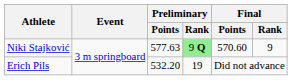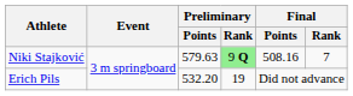Niki Stajković | Preliminary / Points: 577.63 -> 579.63
Niki Stajković | Final / Points: 570.60 -> 508.16
Niki Stajković | Final / Rank: 9 -> 7
